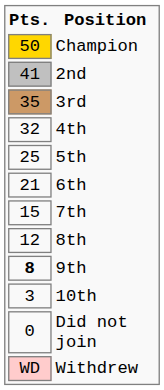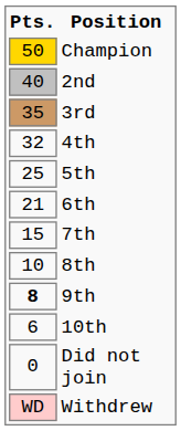2nd | Pts.: 41 -> 40
8th | Pts.: 12 -> 10
10th | Pts.: 3 -> 6
